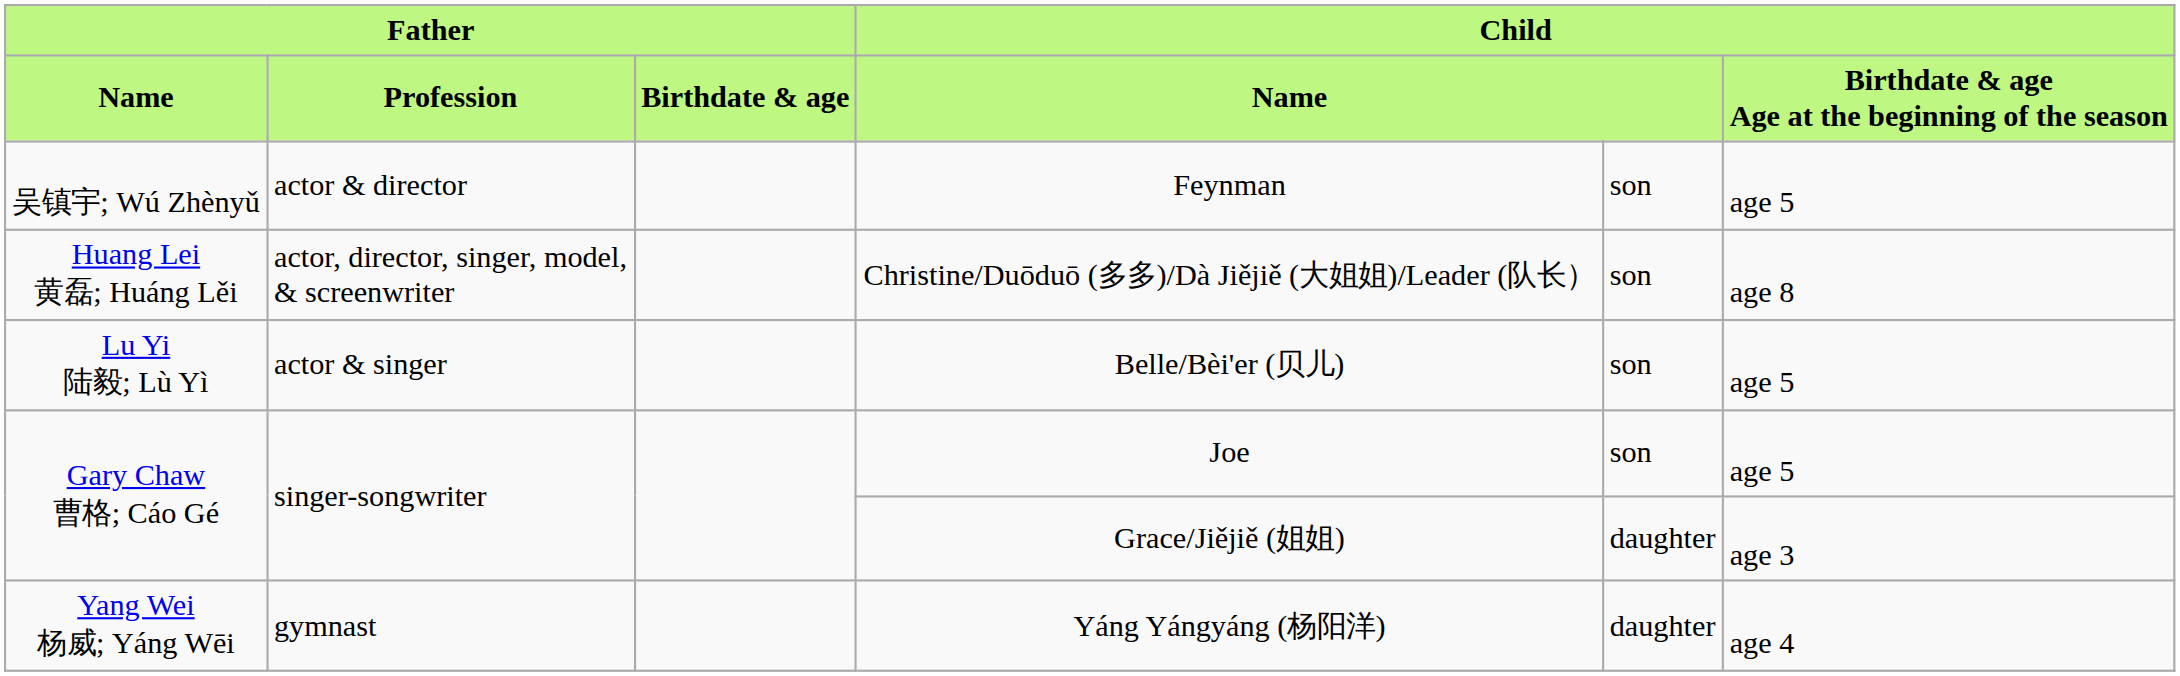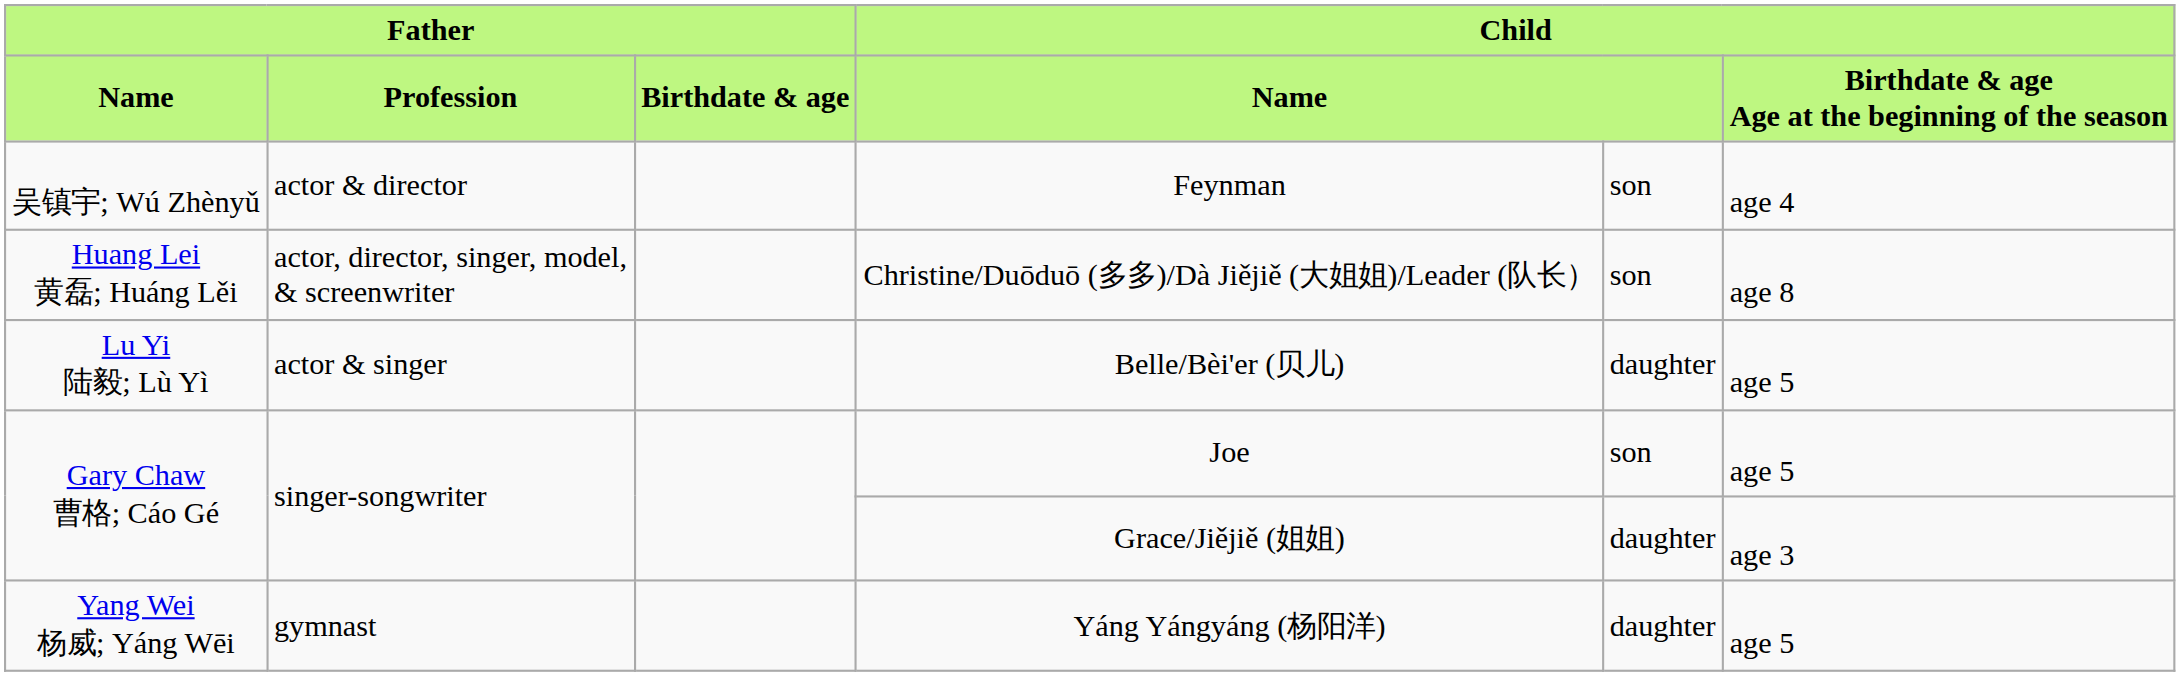Feynman | column 6: age 5 -> age 4
Belle/Bèi'er (贝儿) | column 5: son -> daughter
Yáng Yángyáng (杨阳洋) | column 6: age 4 -> age 5
